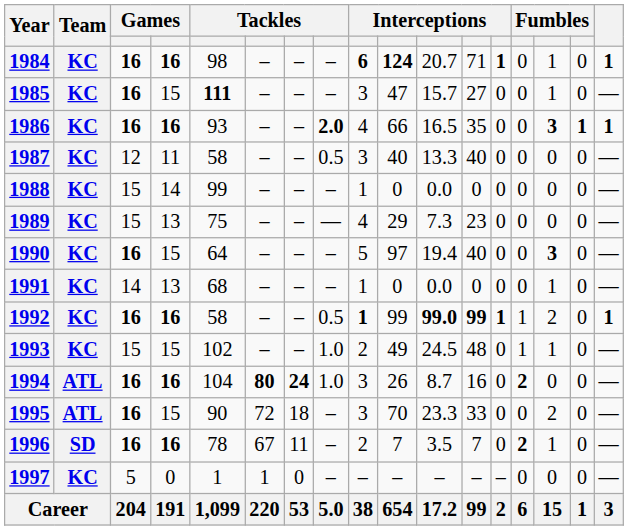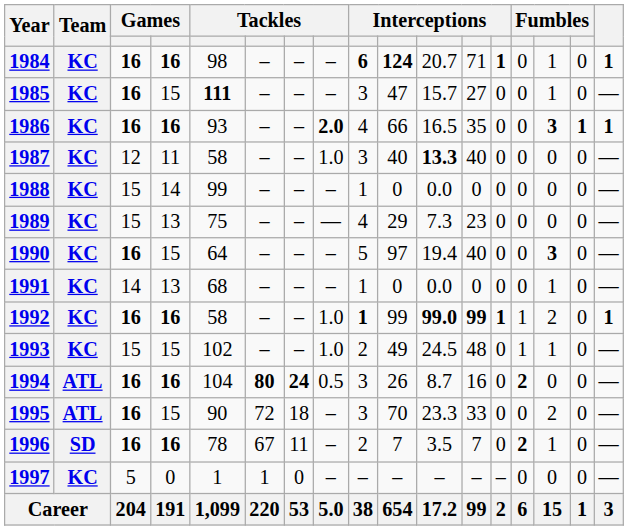1987 | column 8: 0.5 -> 1.0
1987 | column 11: normal -> bold
1992 | column 8: 0.5 -> 1.0
1994 | column 8: 1.0 -> 0.5
